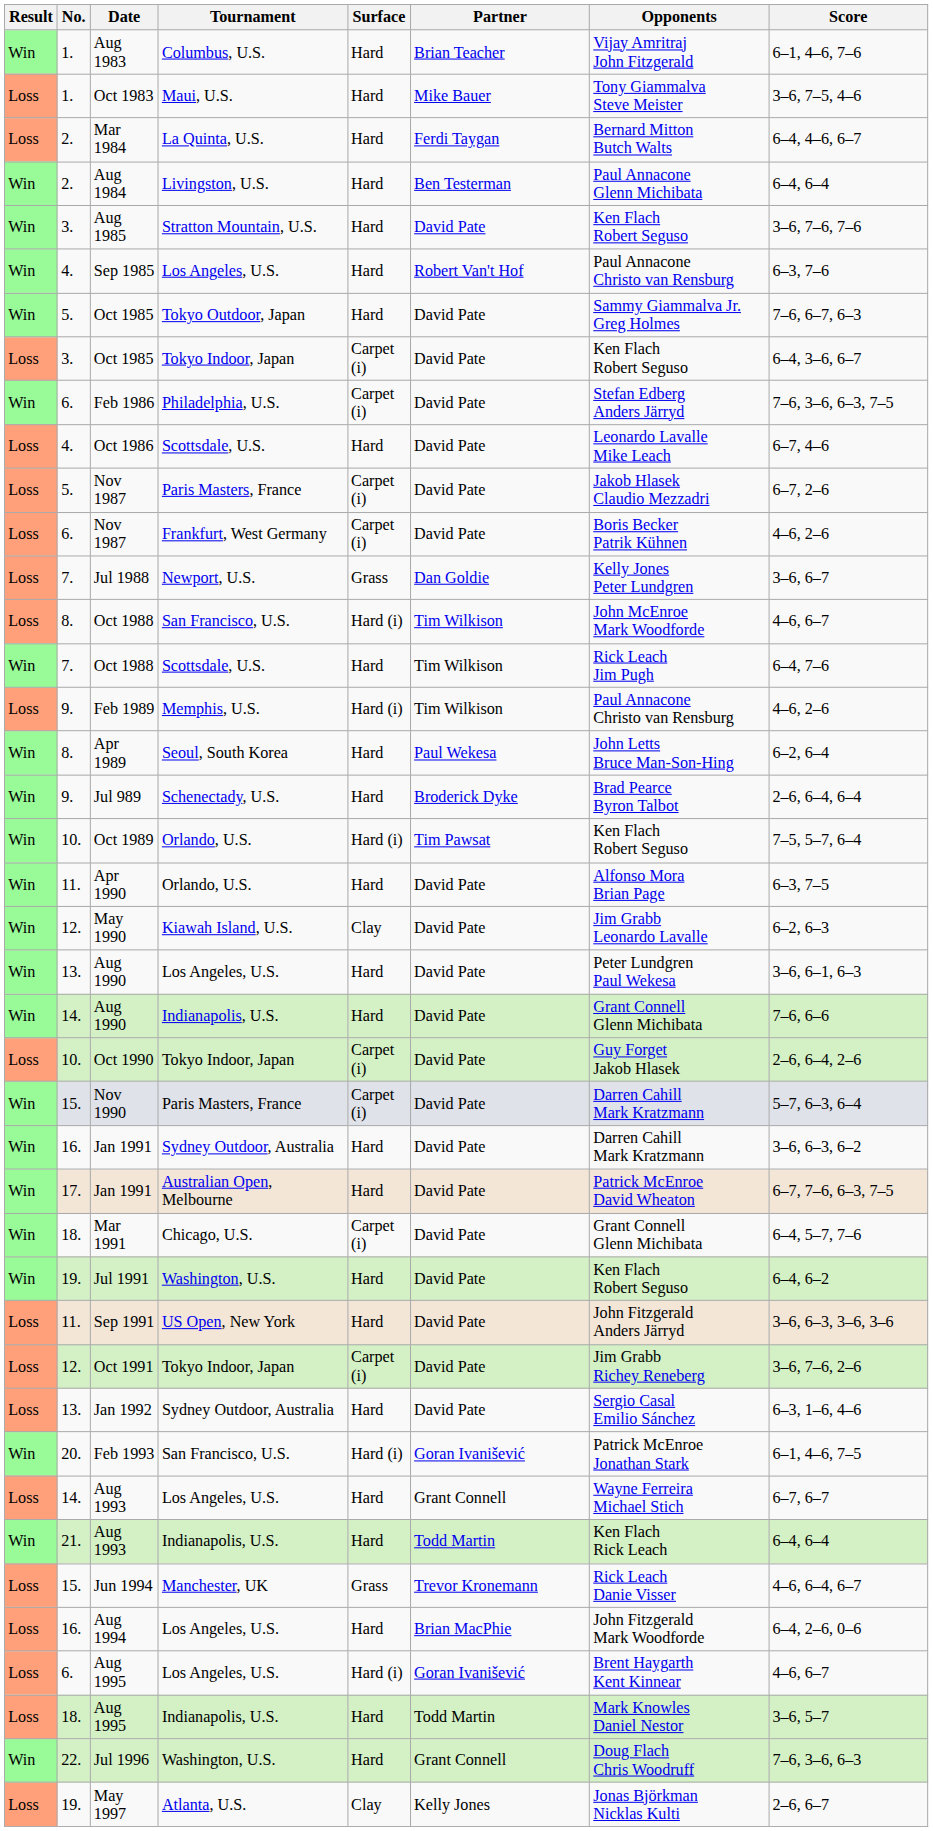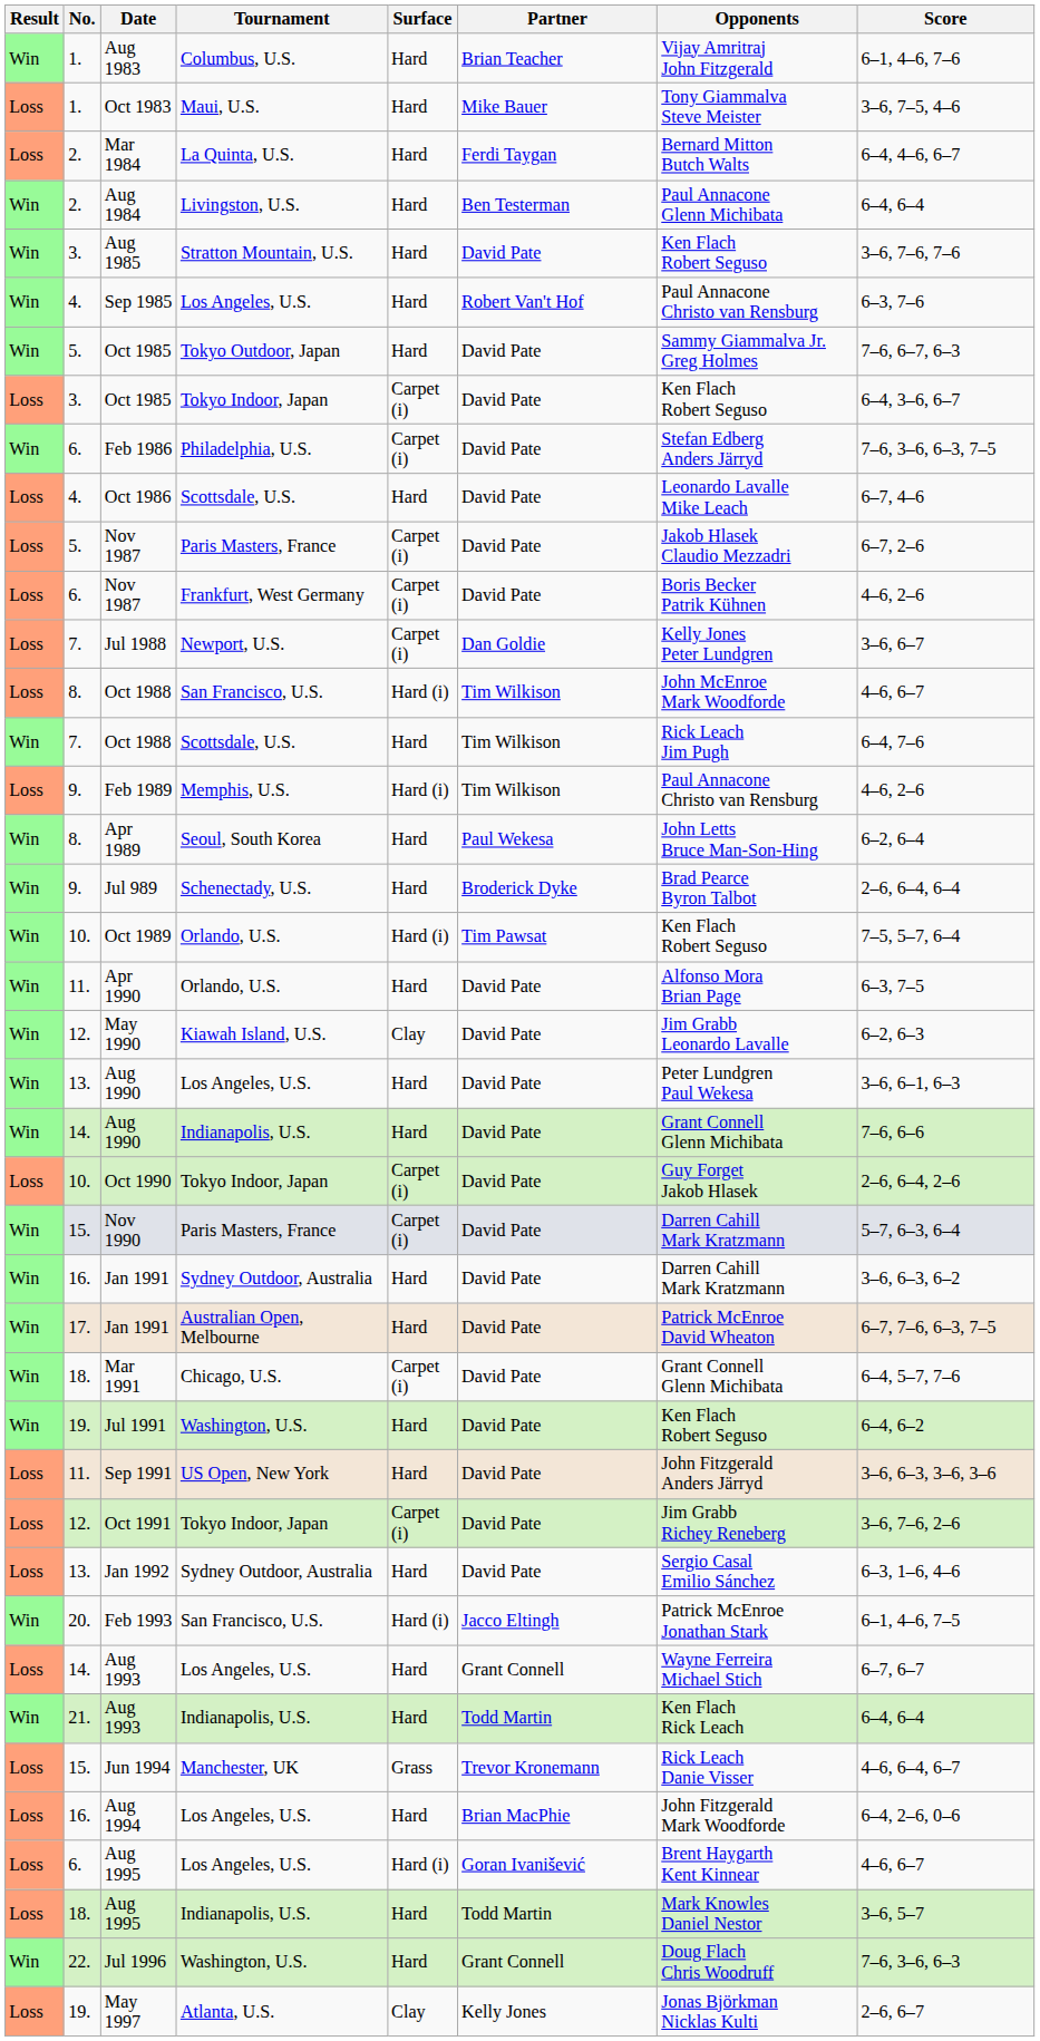Jul 1988 | Surface: Grass -> Carpet (i)
Feb 1993 | Partner: Goran Ivanišević -> Jacco Eltingh
